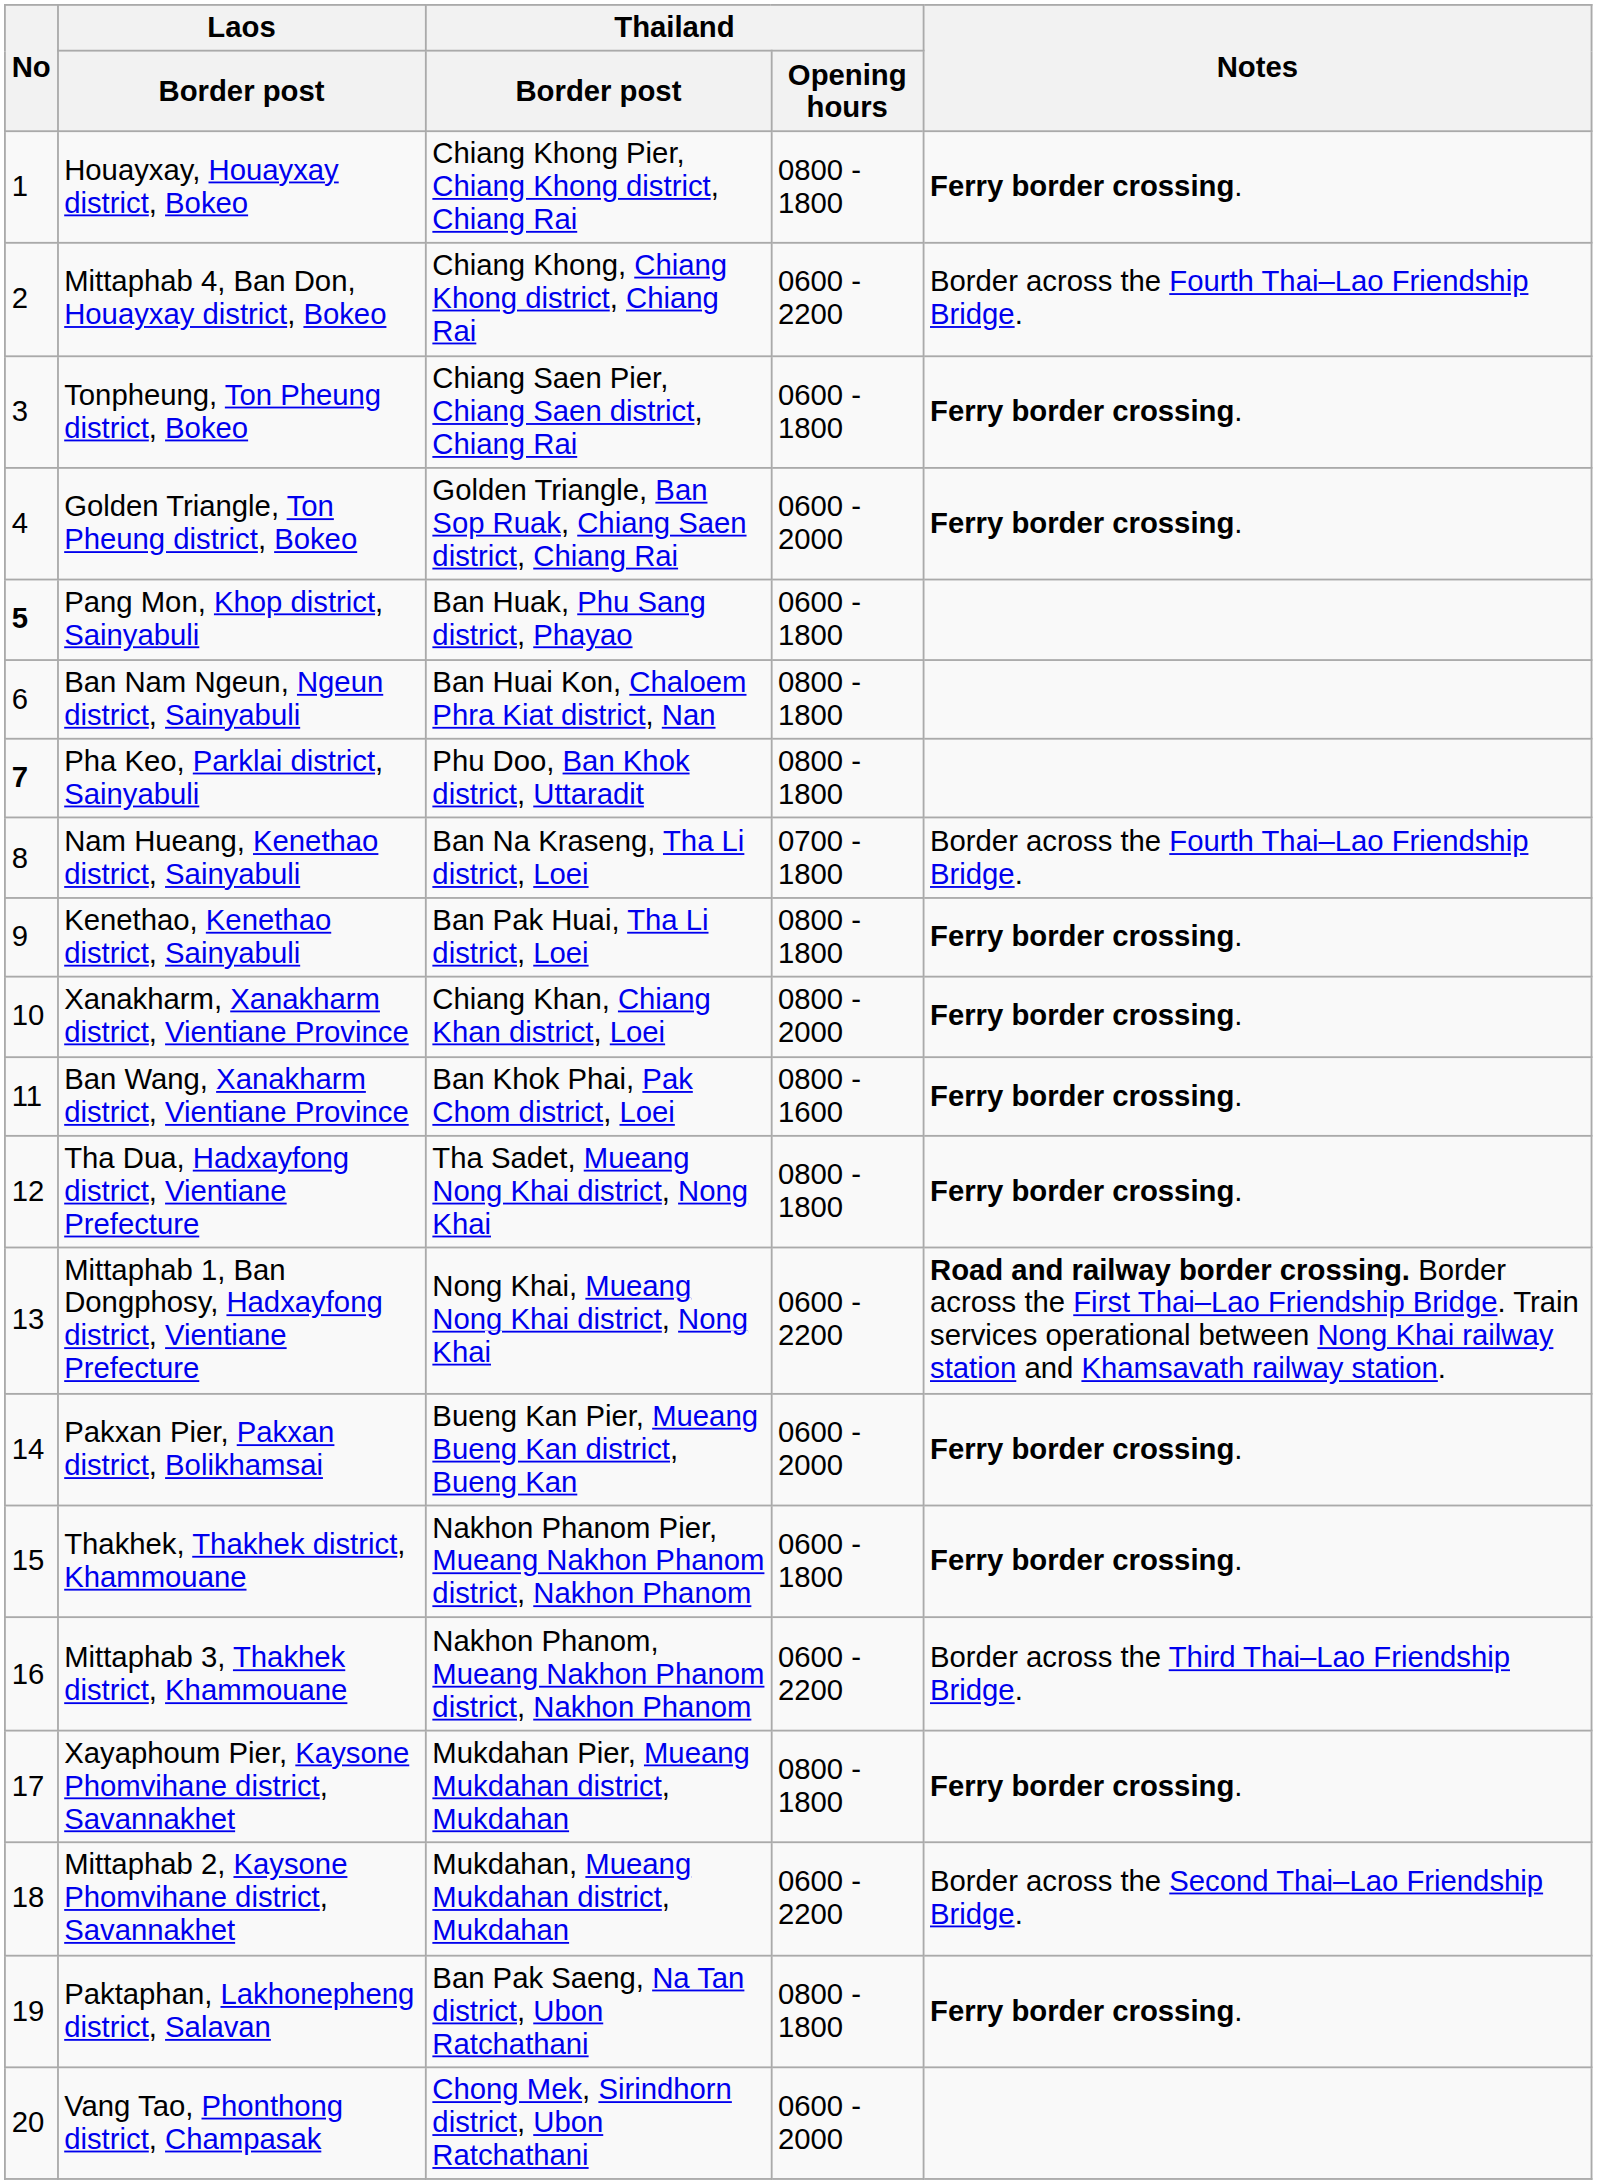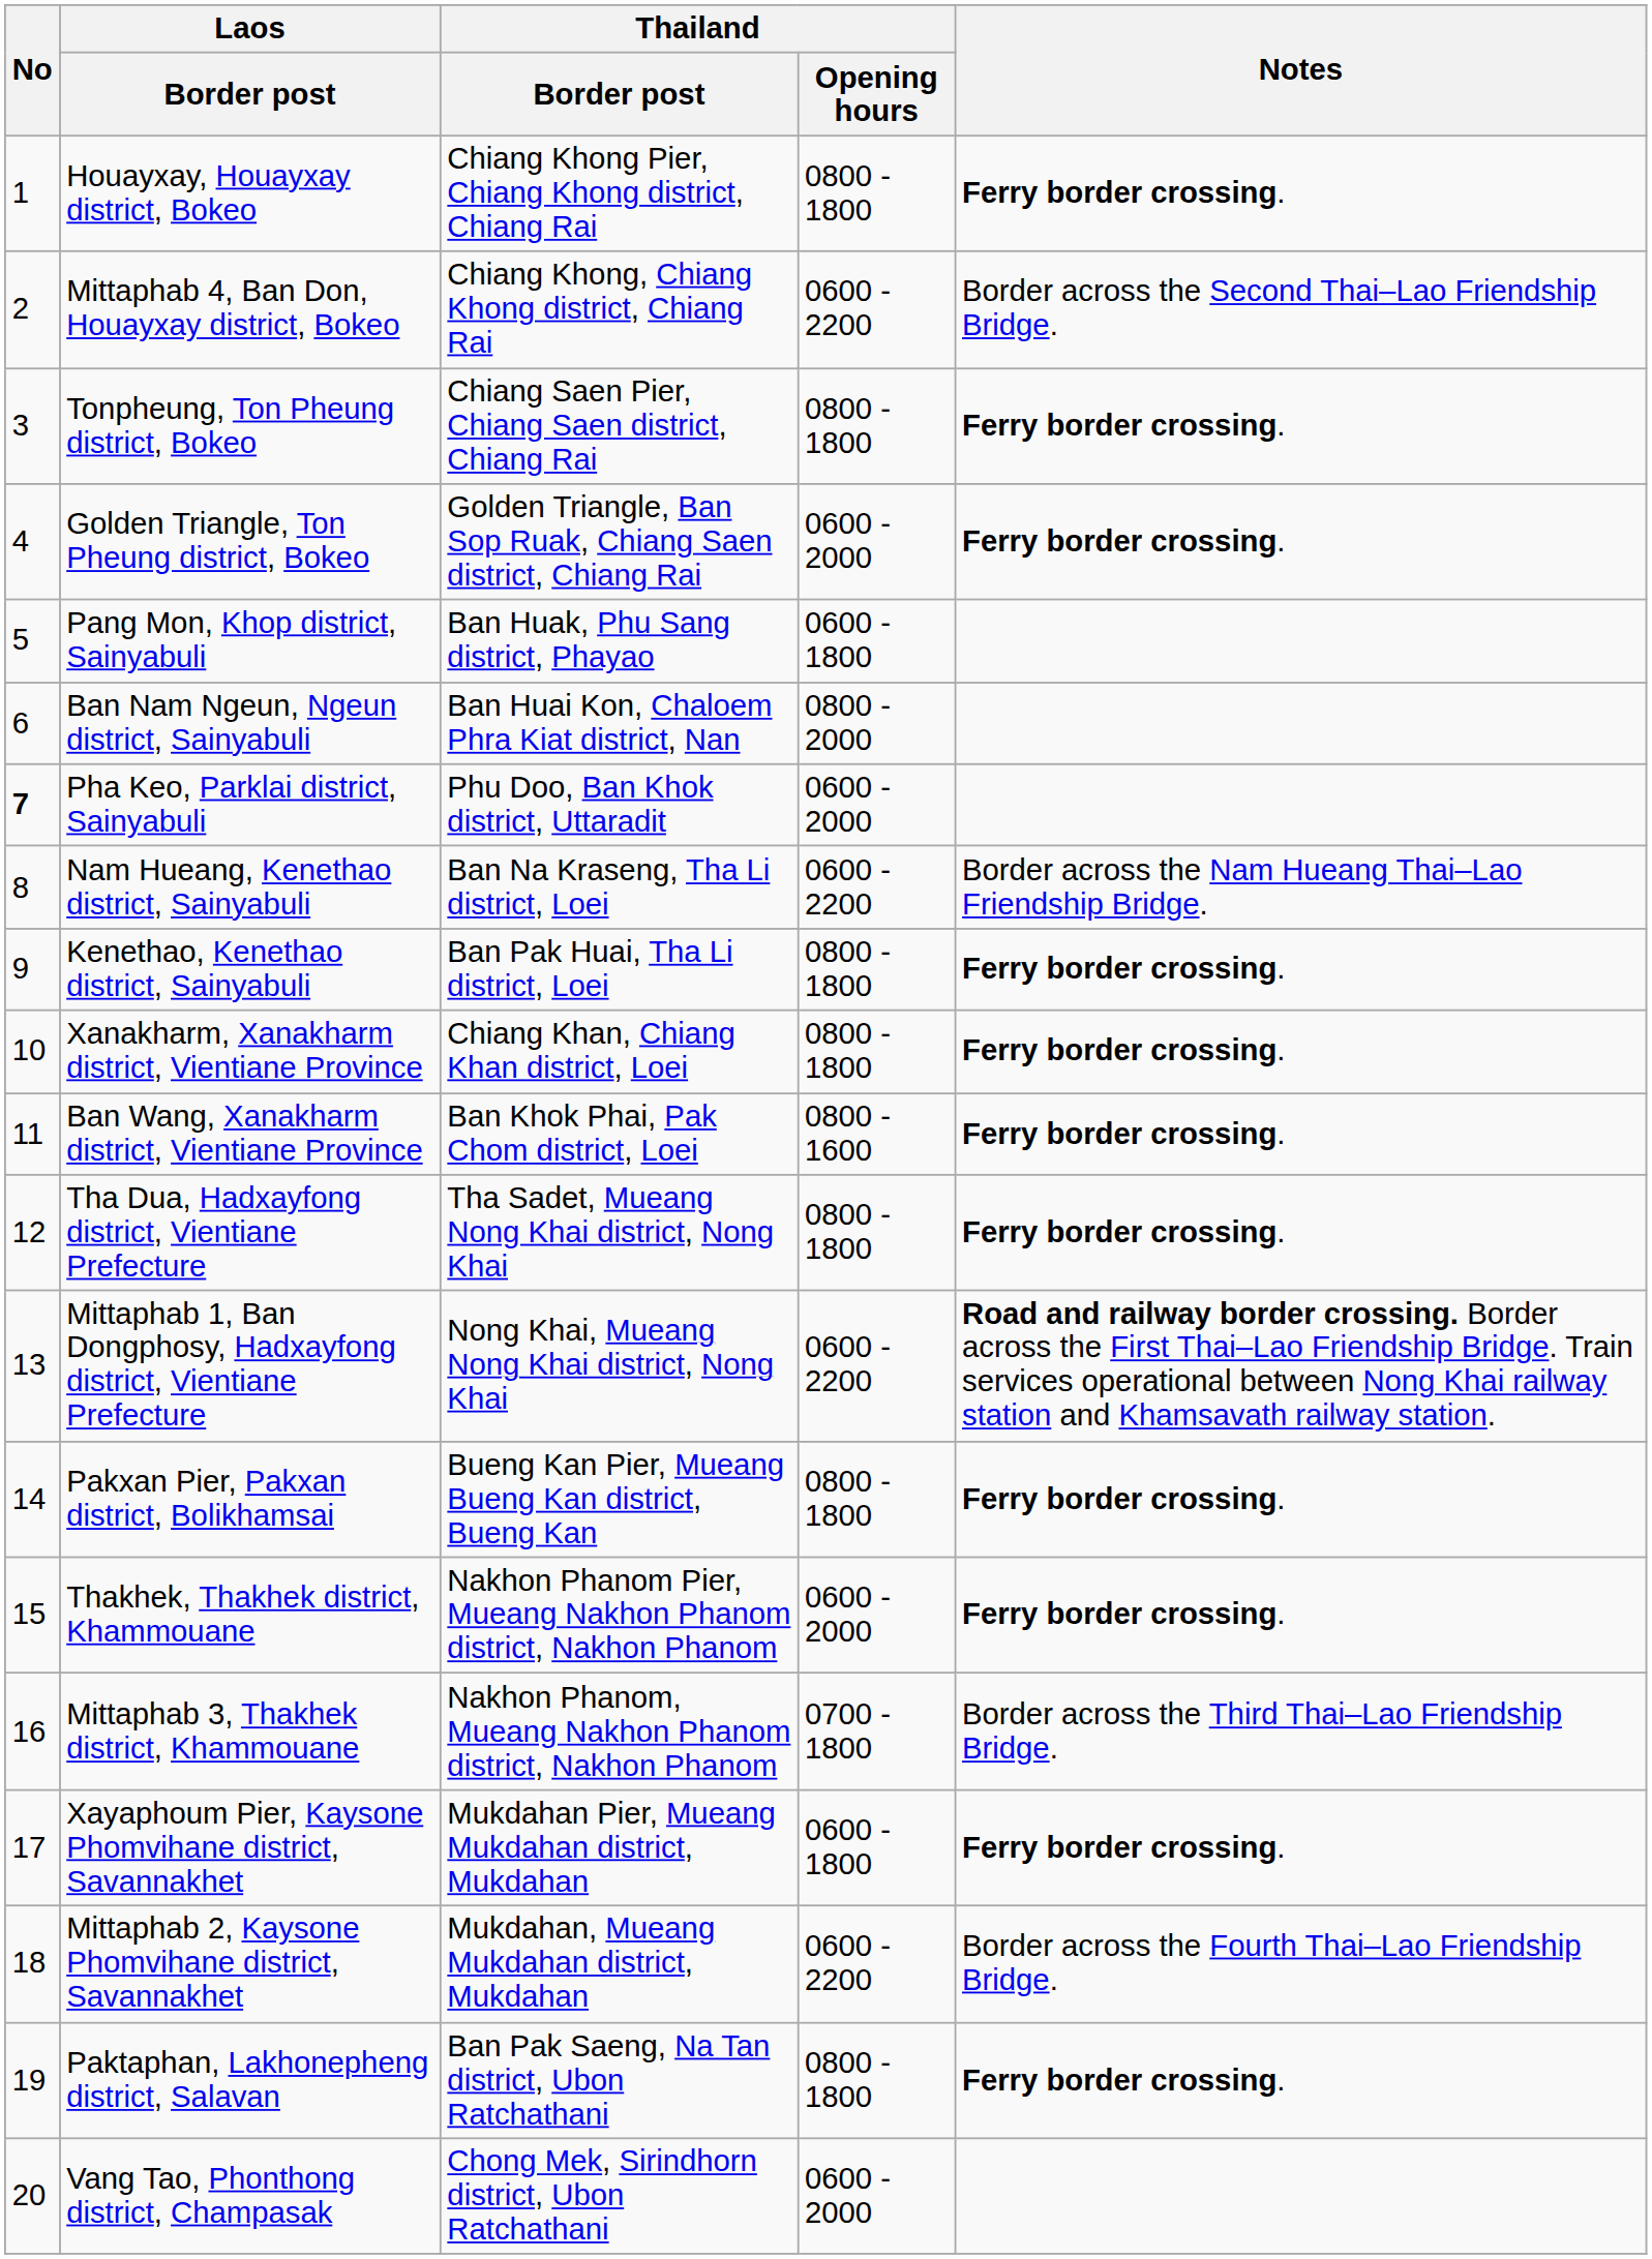Mittaphab 4, Ban Don, Houayxay district, Bokeo | Notes: Border across the Fourth Thai–Lao Friendship Bridge. -> Border across the Second Thai–Lao Friendship Bridge.
Tonpheung, Ton Pheung district, Bokeo | Thailand / Opening hours: 0600 - 1800 -> 0800 - 1800
Pang Mon, Khop district, Sainyabuli | No: bold -> normal
Ban Nam Ngeun, Ngeun district, Sainyabuli | Thailand / Opening hours: 0800 - 1800 -> 0800 - 2000
Pha Keo, Parklai district, Sainyabuli | Thailand / Opening hours: 0800 - 1800 -> 0600 - 2000
Nam Hueang, Kenethao district, Sainyabuli | Thailand / Opening hours: 0700 - 1800 -> 0600 - 2200
Nam Hueang, Kenethao district, Sainyabuli | Notes: Border across the Fourth Thai–Lao Friendship Bridge. -> Border across the Nam Hueang Thai–Lao Friendship Bridge.
Xanakharm, Xanakharm district, Vientiane Province | Thailand / Opening hours: 0800 - 2000 -> 0800 - 1800
Pakxan Pier, Pakxan district, Bolikhamsai | Thailand / Opening hours: 0600 - 2000 -> 0800 - 1800
Thakhek, Thakhek district, Khammouane | Thailand / Opening hours: 0600 - 1800 -> 0600 - 2000
Mittaphab 3, Thakhek district, Khammouane | Thailand / Opening hours: 0600 - 2200 -> 0700 - 1800
Xayaphoum Pier, Kaysone Phomvihane district, Savannakhet | Thailand / Opening hours: 0800 - 1800 -> 0600 - 1800
Mittaphab 2, Kaysone Phomvihane district, Savannakhet | Notes: Border across the Second Thai–Lao Friendship Bridge. -> Border across the Fourth Thai–Lao Friendship Bridge.
